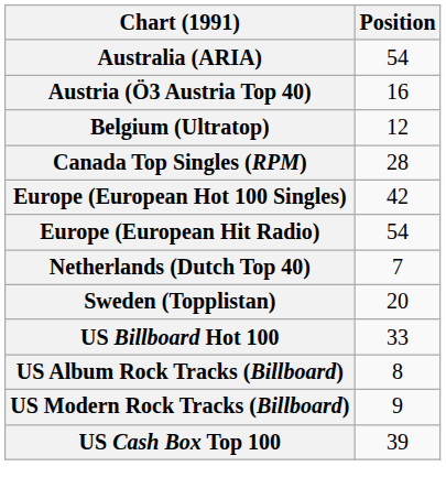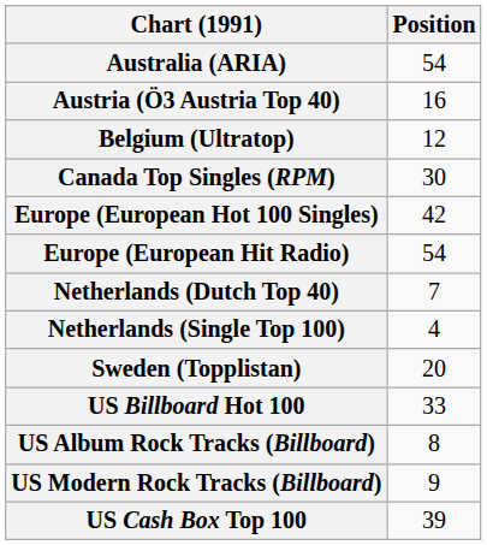Canada Top Singles (RPM) | Position: 28 -> 30
+ row: Netherlands (Single Top 100) | 4
